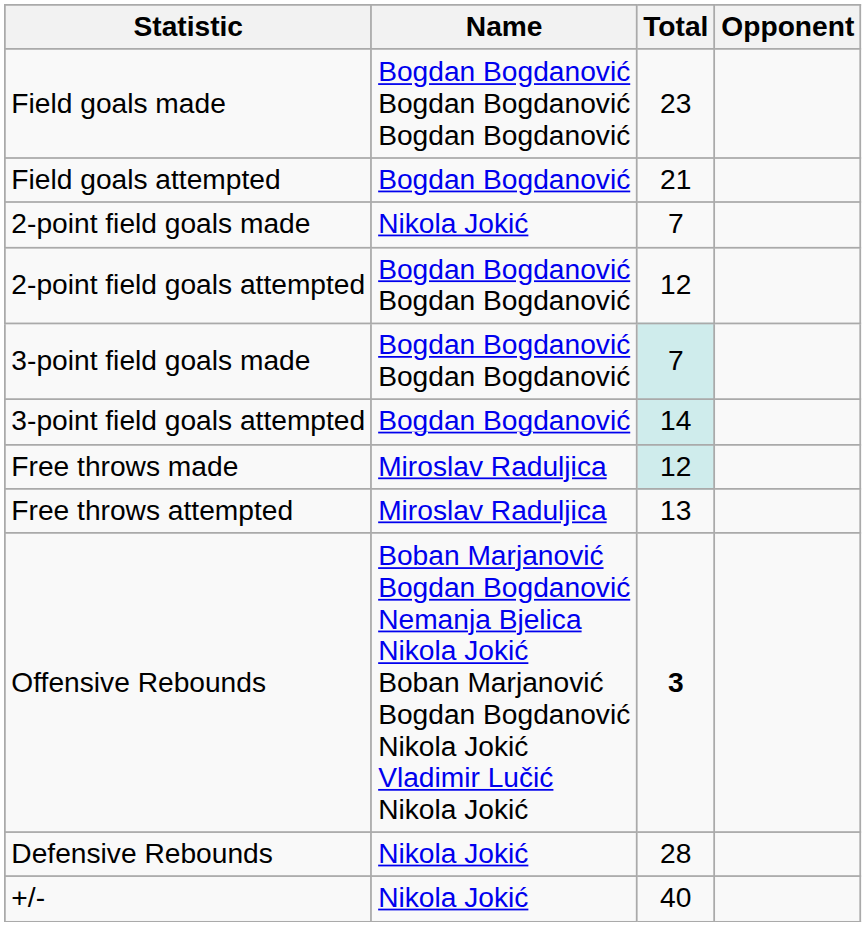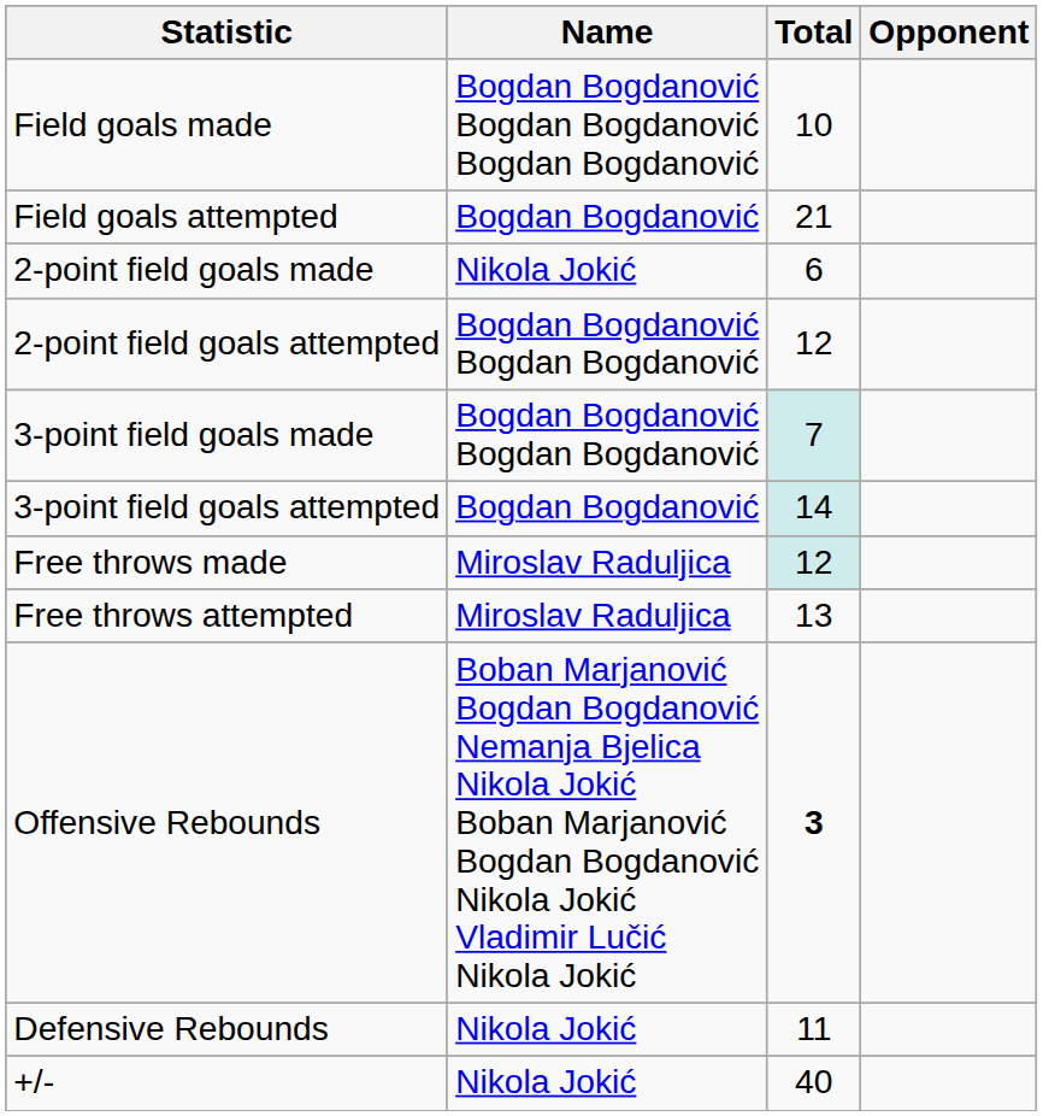Field goals made | Total: 23 -> 10
2-point field goals made | Total: 7 -> 6
Defensive Rebounds | Total: 28 -> 11
